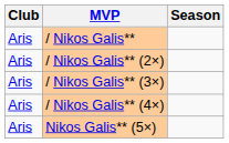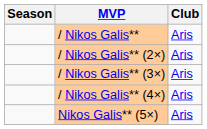columns swapped: Season <-> Club
